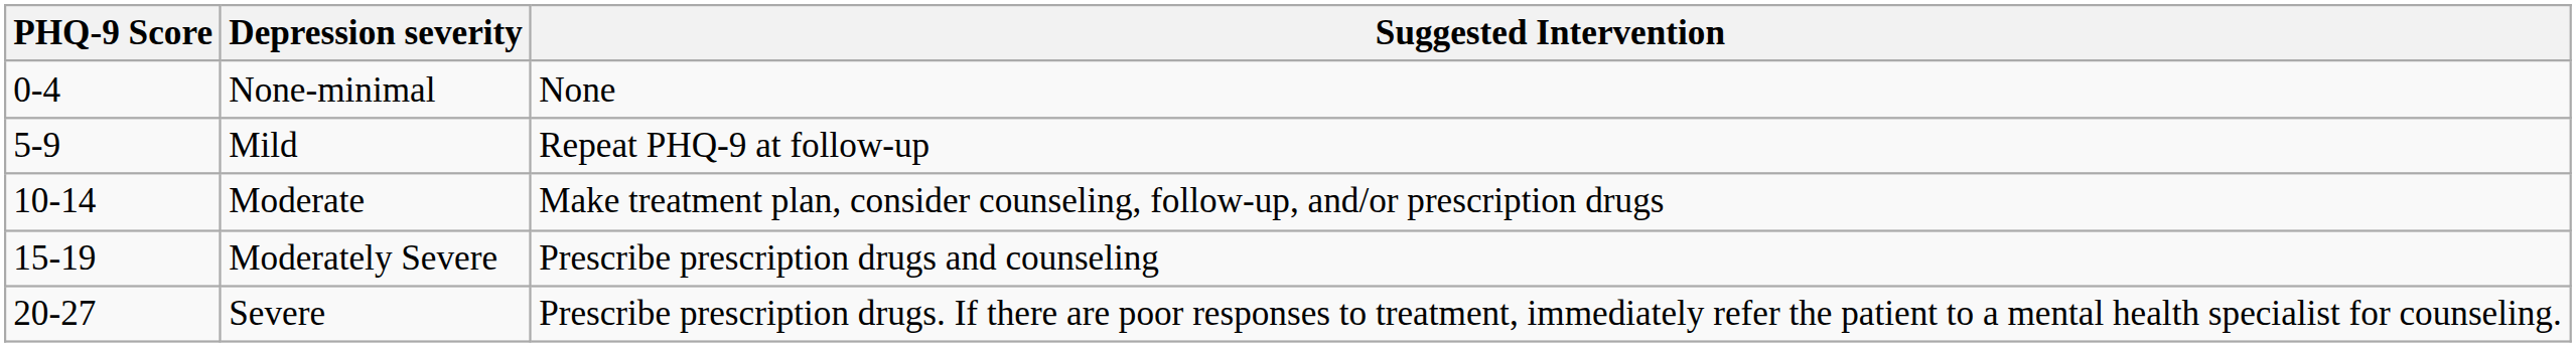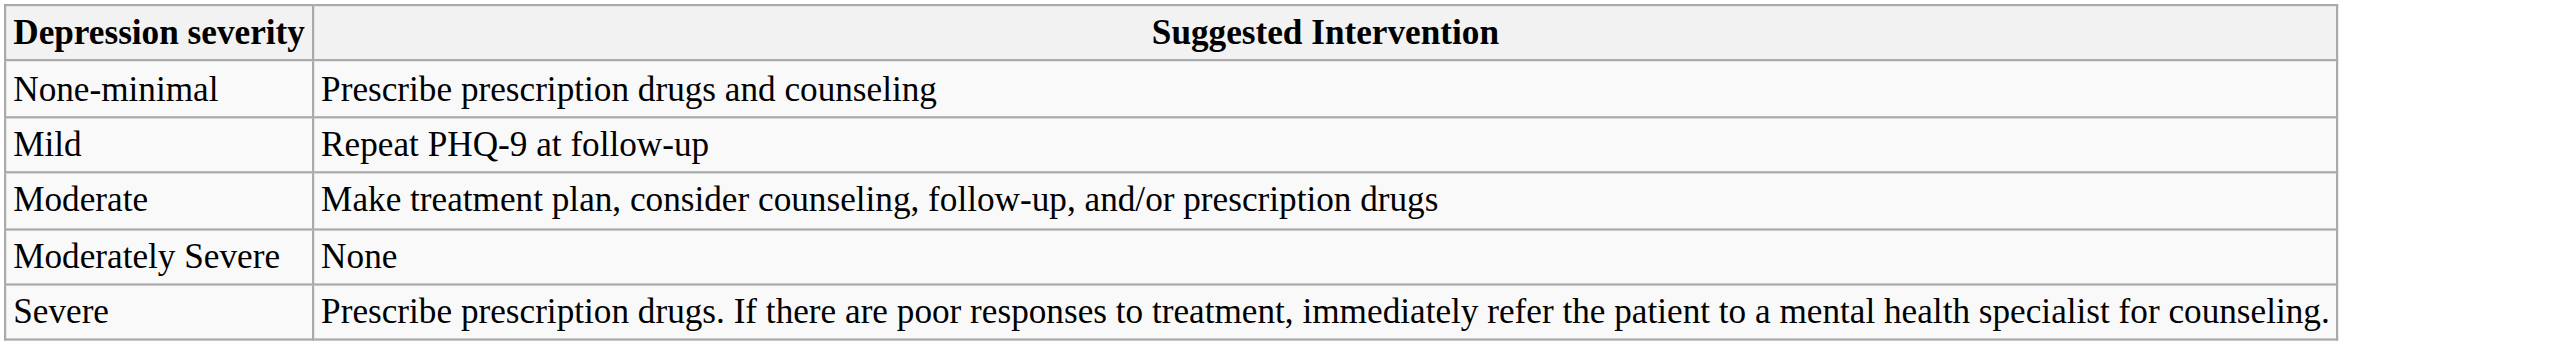- column: PHQ-9 Score | 0-4 | 5-9 | 10-14 | 15-19 | 20-27
None-minimal | Suggested Intervention: None -> Prescribe prescription drugs and counseling
Moderately Severe | Suggested Intervention: Prescribe prescription drugs and counseling -> None
